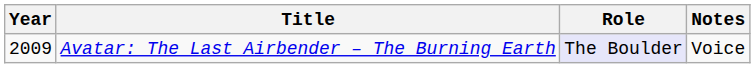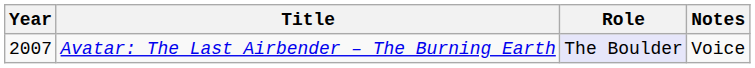Avatar: The Last Airbender – The Burning Earth | Year: 2009 -> 2007
